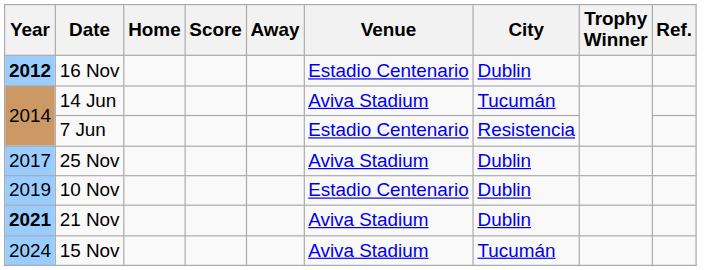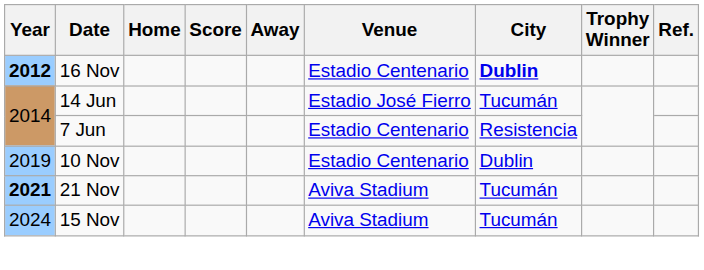16 Nov | City: normal -> bold
14 Jun | Venue: Aviva Stadium -> Estadio José Fierro
- row: 2017 | 25 Nov | Aviva Stadium | Dublin
21 Nov | City: Dublin -> Tucumán
